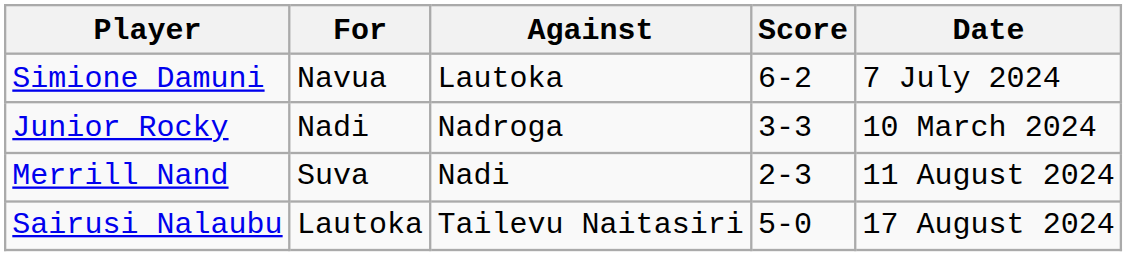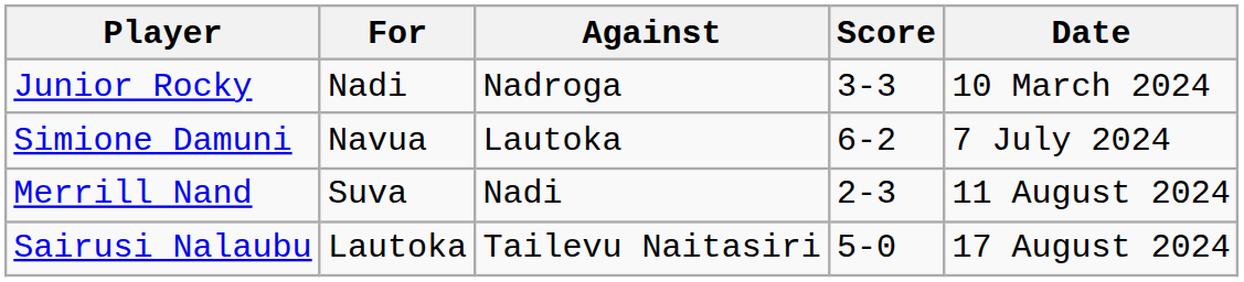rows swapped: Junior Rocky <-> Simione Damuni
